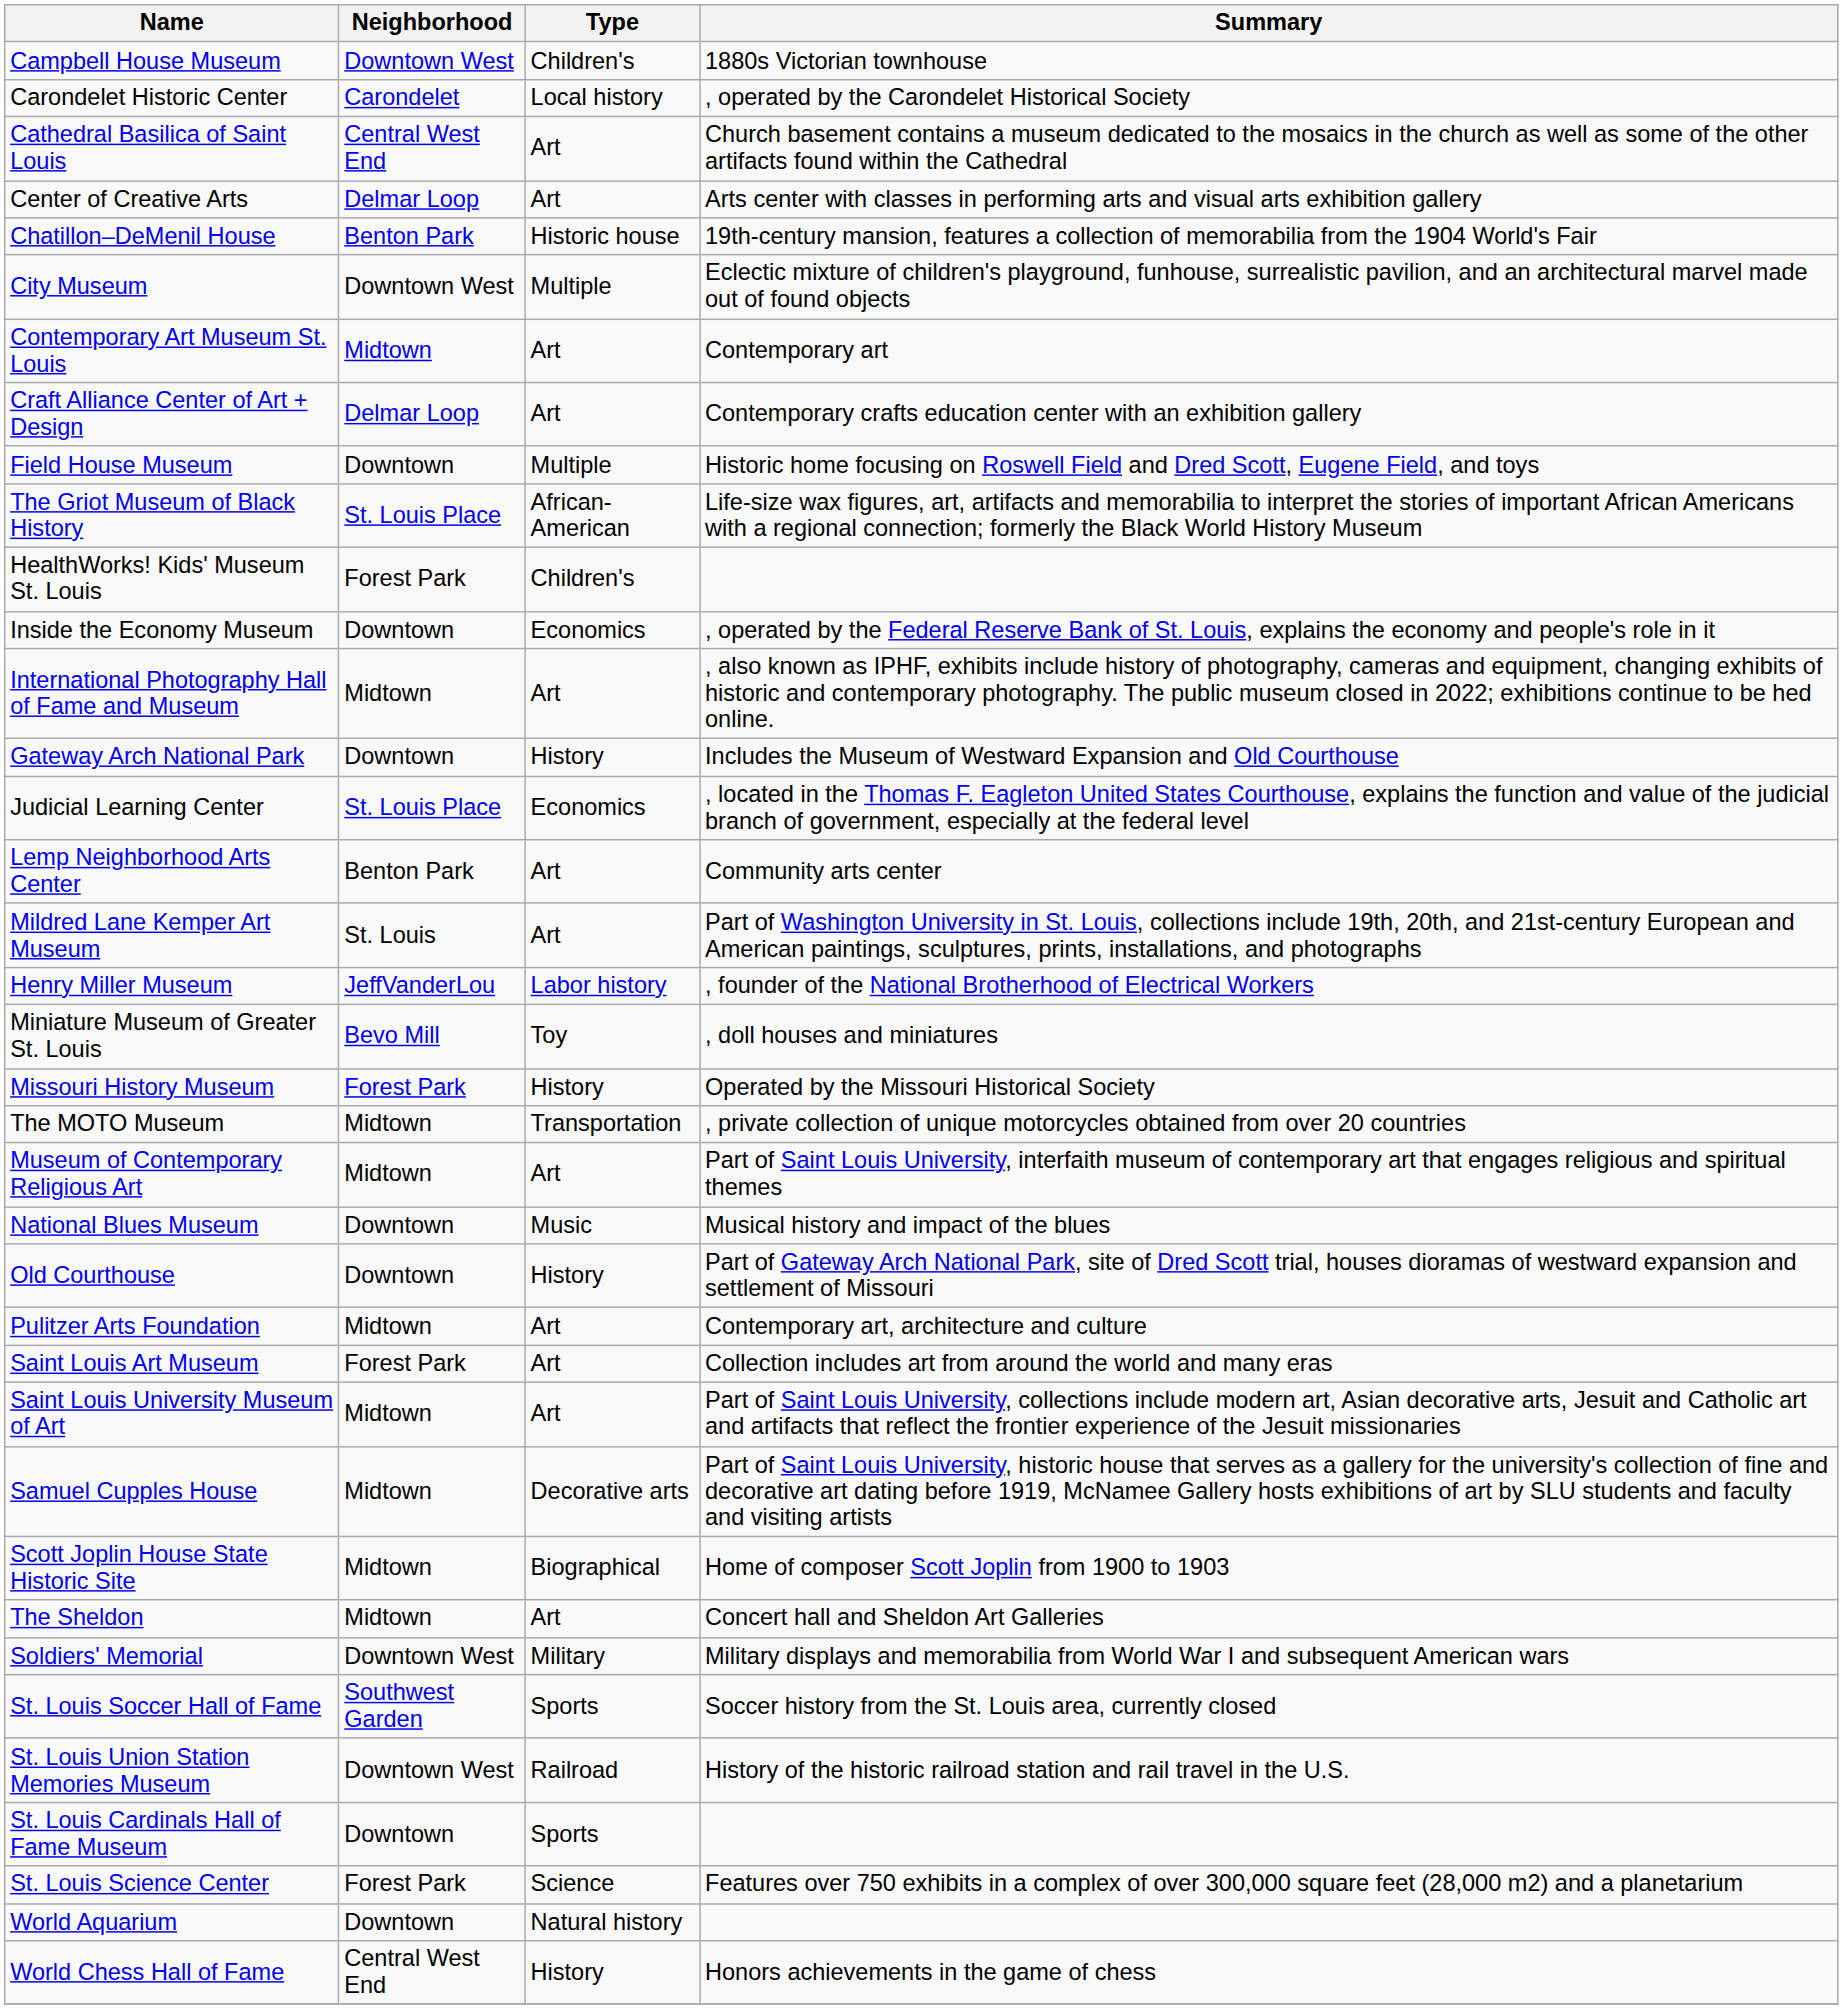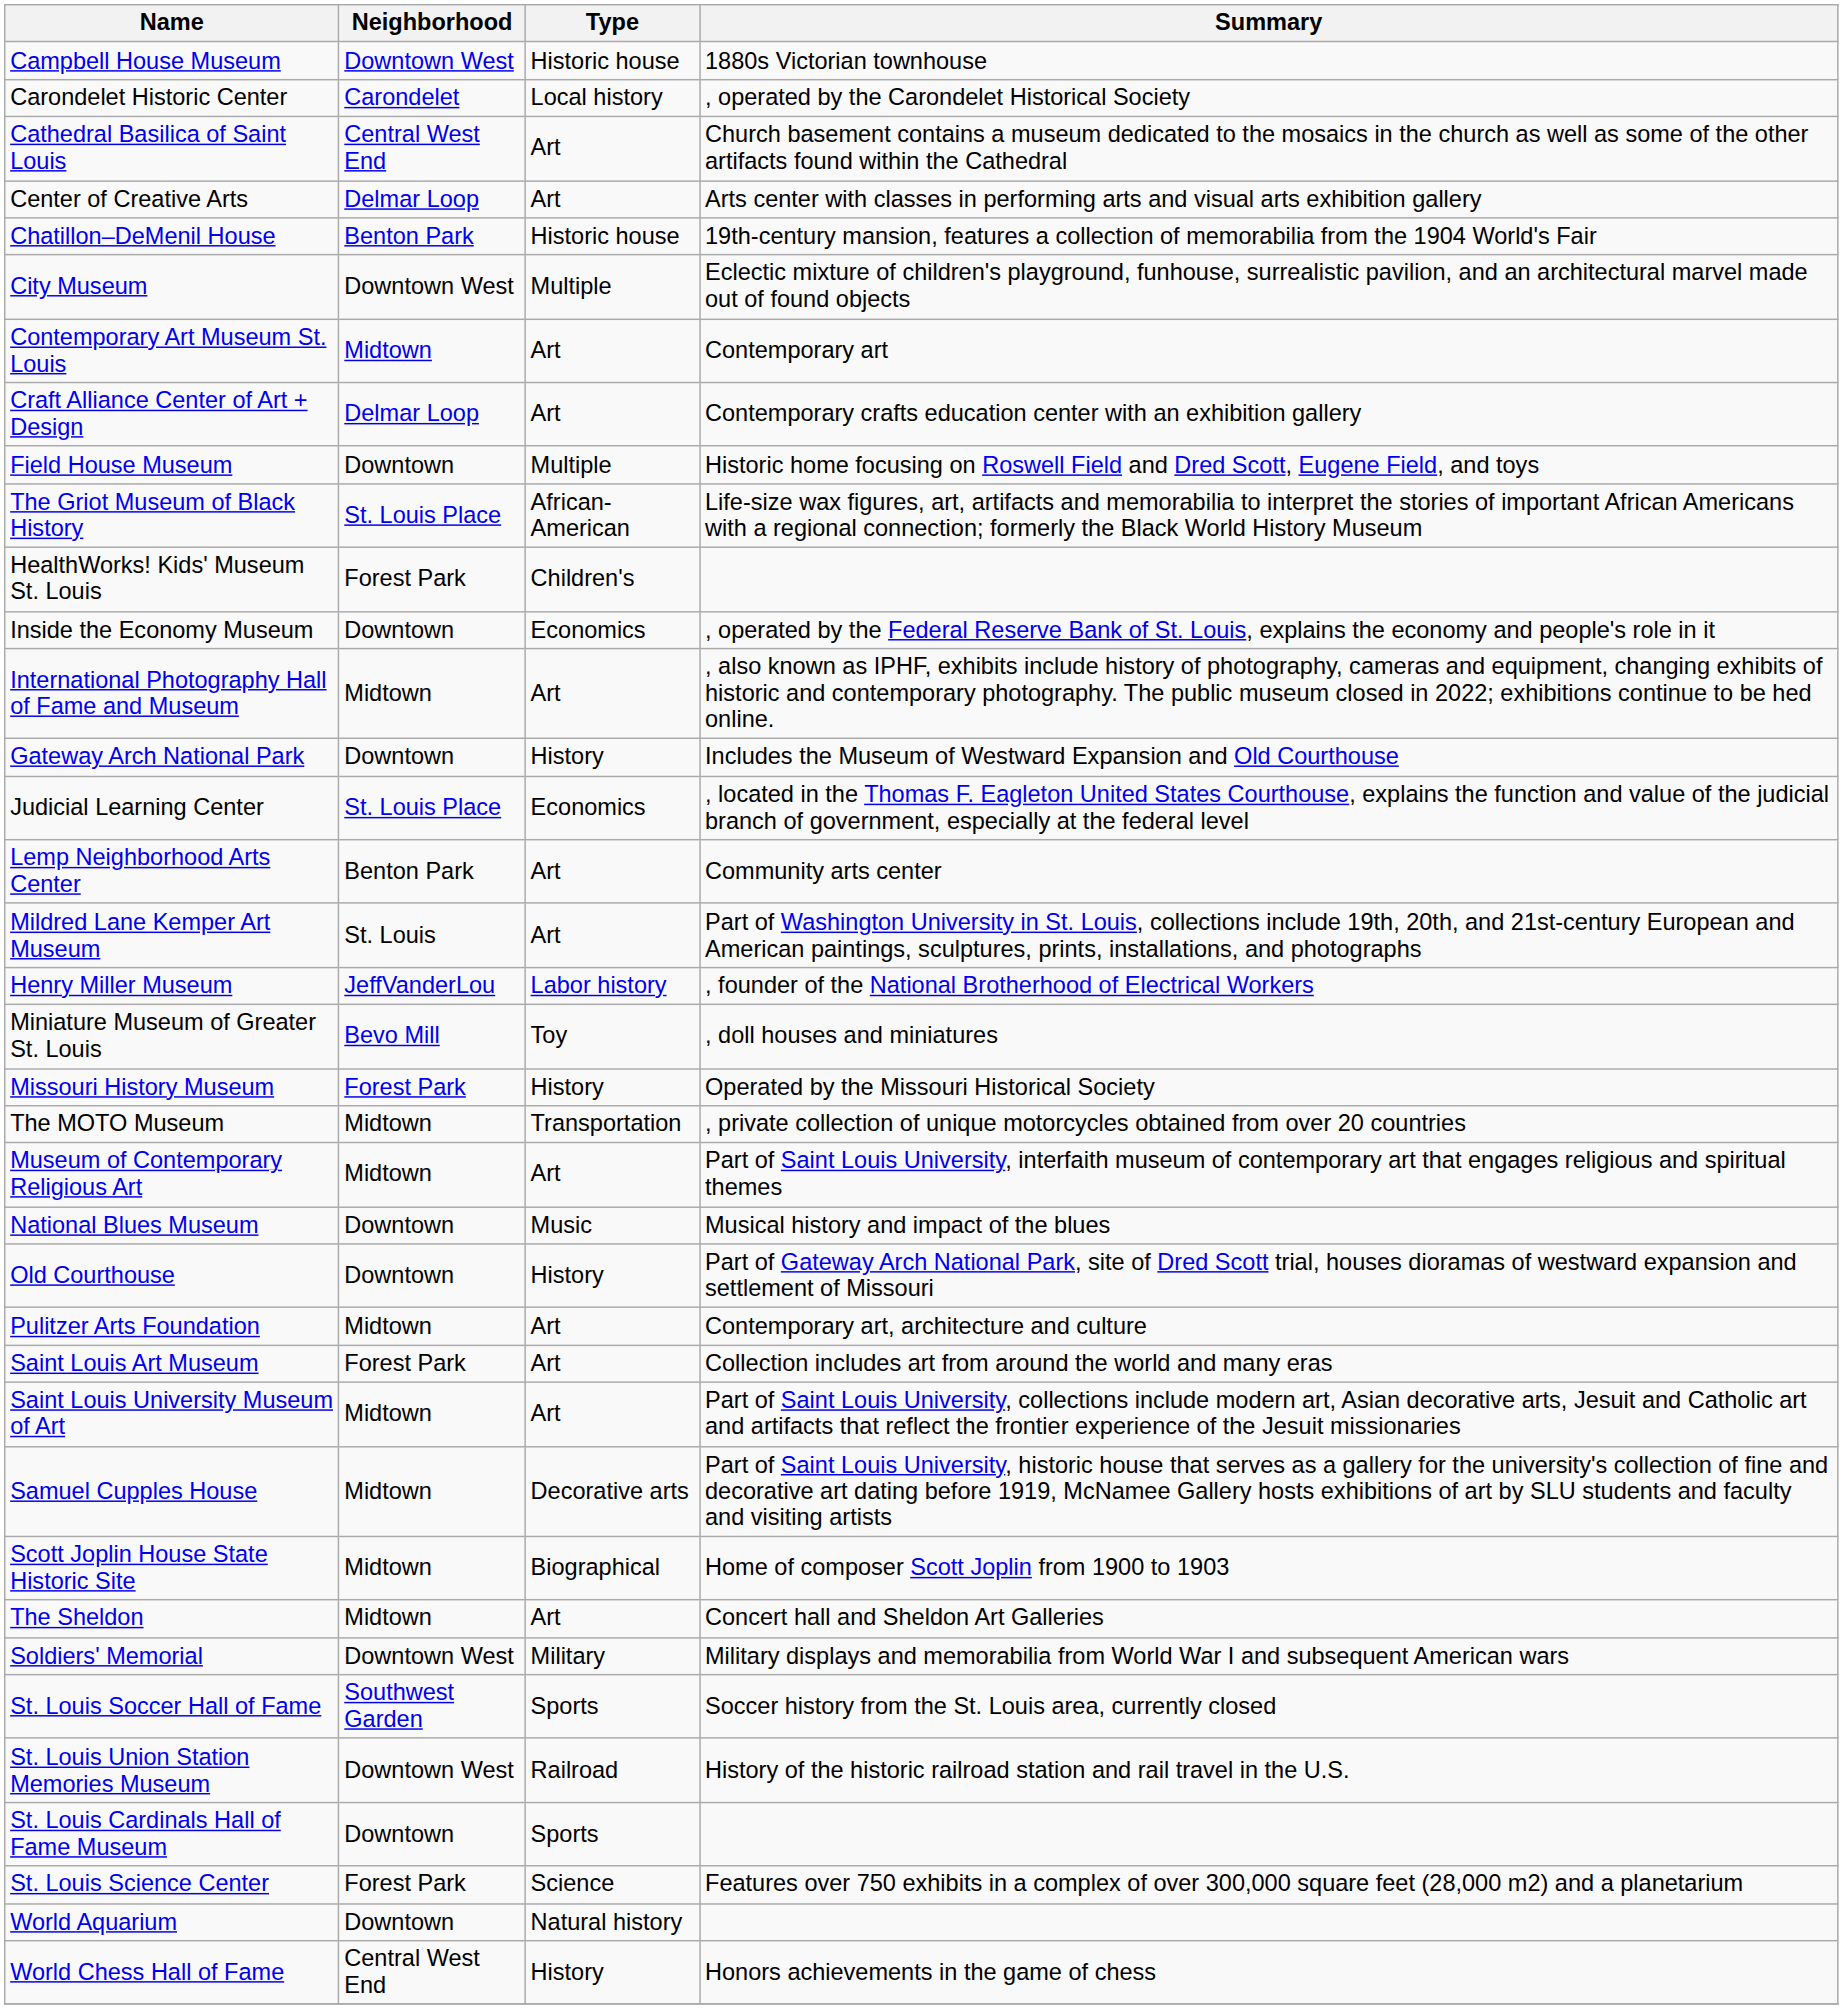Campbell House Museum | Type: Children's -> Historic house
